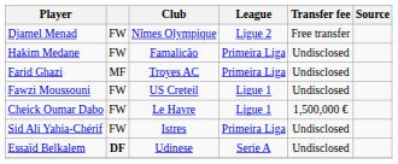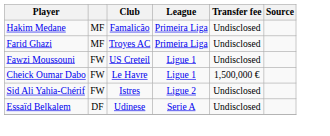- row: Djamel Menad | FW | Nîmes Olympique | Ligue 2 | Free transfer
Hakim Medane | column 2: FW -> MF
Sid Ali Yahia-Chérif | League: Primeira Liga -> Ligue 2
Essaïd Belkalem | column 2: bold -> normal
